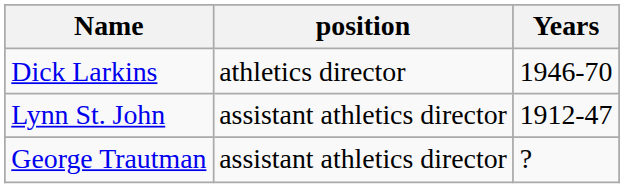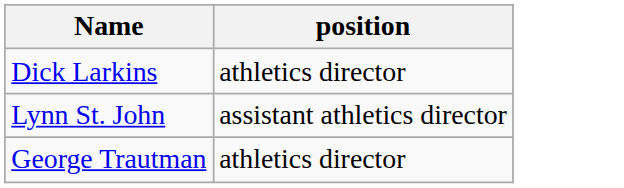- column: Years | 1946-70 | 1912-47 | ?
George Trautman | position: assistant athletics director -> athletics director
